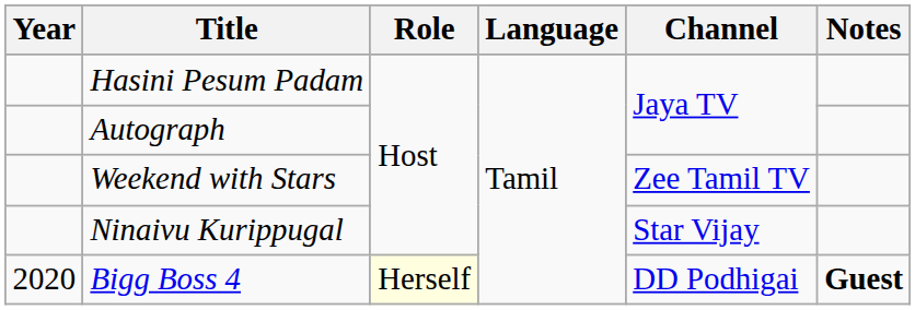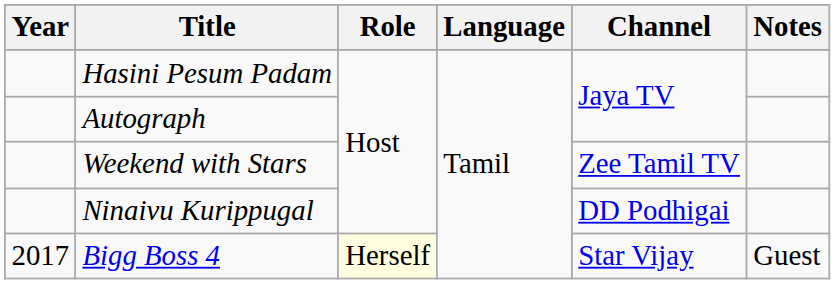Ninaivu Kurippugal | Channel: Star Vijay -> DD Podhigai
Bigg Boss 4 | Year: 2020 -> 2017
Bigg Boss 4 | Channel: DD Podhigai -> Star Vijay
Bigg Boss 4 | Notes: bold -> normal
